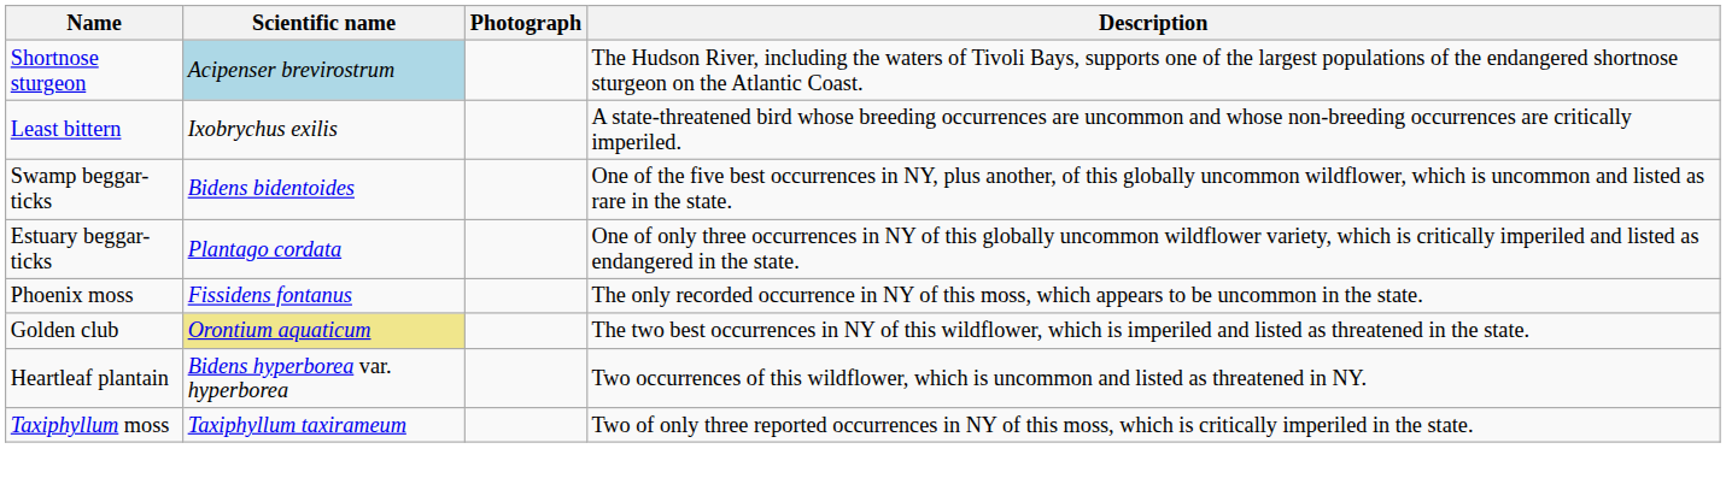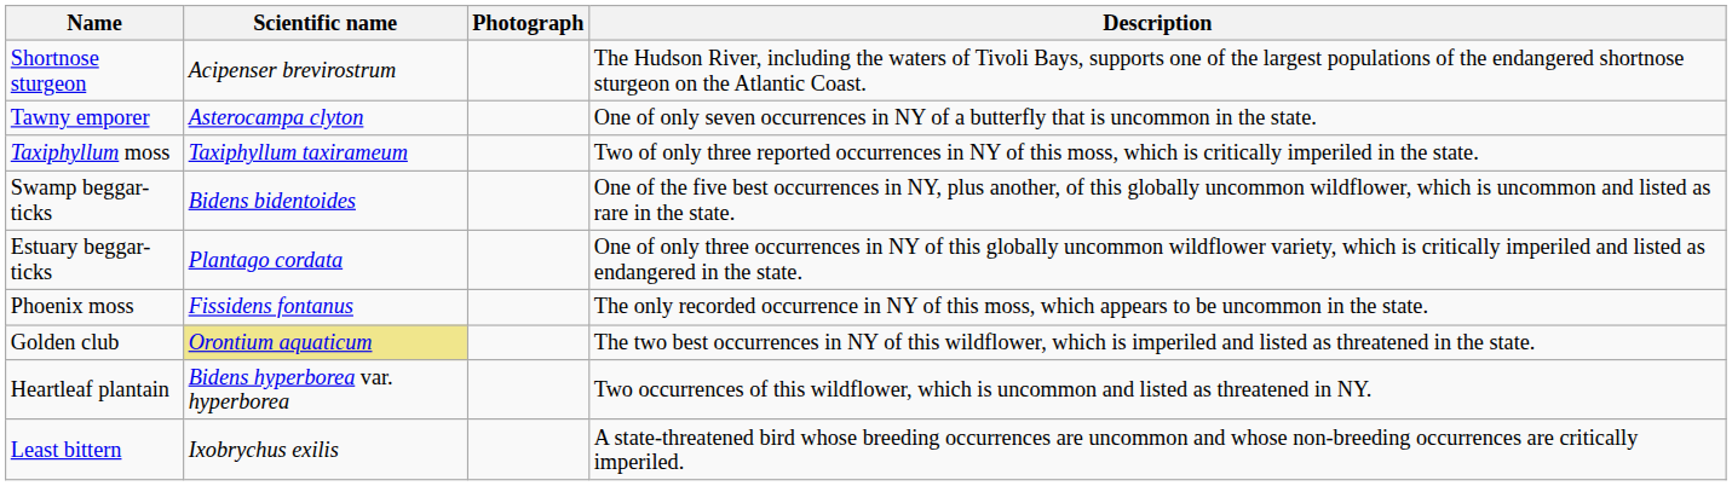Shortnose sturgeon | Scientific name: lightblue background -> no background
+ row: Tawny emporer | Asterocampa clyton | One of only seven occurrences in NY of a butterfly that is uncommon in the state.
rows swapped: Least bittern <-> Taxiphyllum moss
